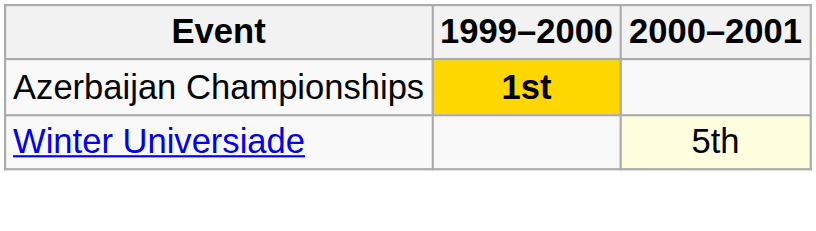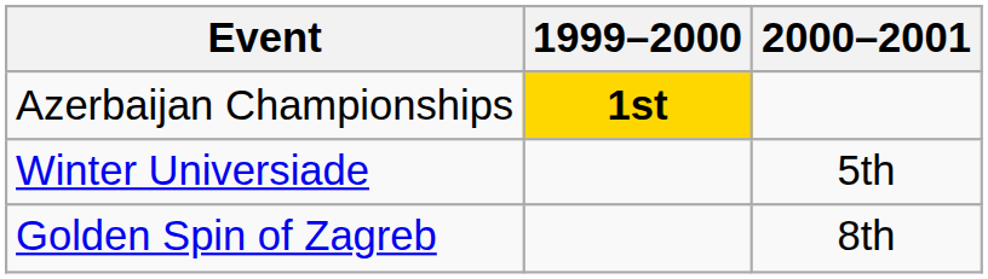Winter Universiade | 2000–2001: lightyellow background -> no background
+ row: Golden Spin of Zagreb | 8th
